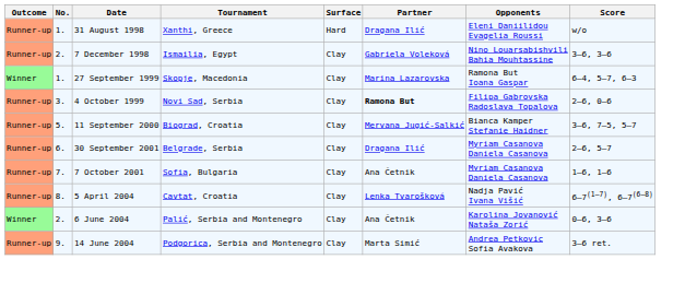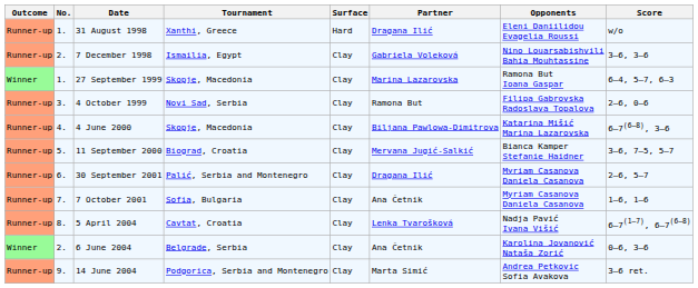4 October 1999 | Partner: bold -> normal
+ row: Runner-up | 4. | 4 June 2000 | Skopje, Macedonia | Clay | Biljana Pawlowa-Dimitrova | Katarina Mišić Marina Lazarovska | 6–7(6–8), 3–6
30 September 2001 | Tournament: Belgrade, Serbia -> Palić, Serbia and Montenegro
6 June 2004 | Tournament: Palić, Serbia and Montenegro -> Belgrade, Serbia
